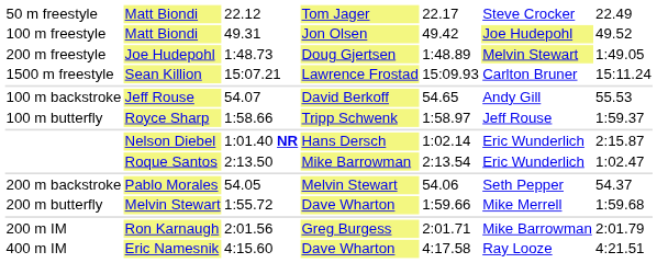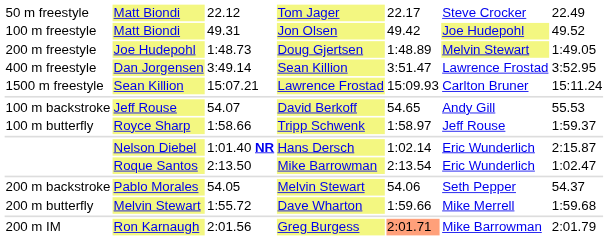+ row: 400 m freestyle | Dan Jorgensen | 3:49.14 | Sean Killion | 3:51.47 | Lawrence Frostad | 3:52.95
Ron Karnaugh | column 5: no background -> lightsalmon background
- row: 400 m IM | Eric Namesnik | 4:15.60 | Dave Wharton | 4:17.58 | Ray Looze | 4:21.51
